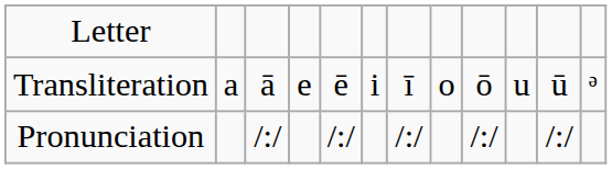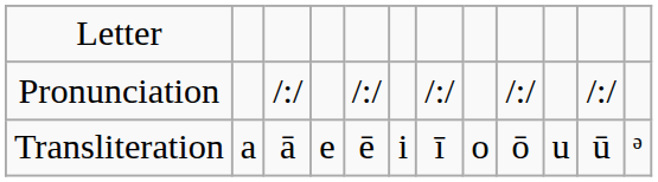rows swapped: Transliteration <-> Pronunciation
